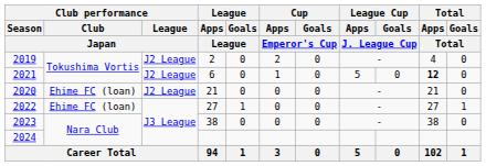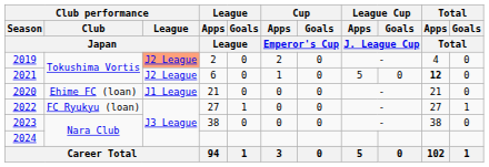2019 | Club performance / League / Japan: no background -> lightsalmon background
2020 | Club performance / League / Japan: J2 League -> J1 League
2022 | Club performance / Club / Japan: Ehime FC (loan) -> FC Ryukyu (loan)
